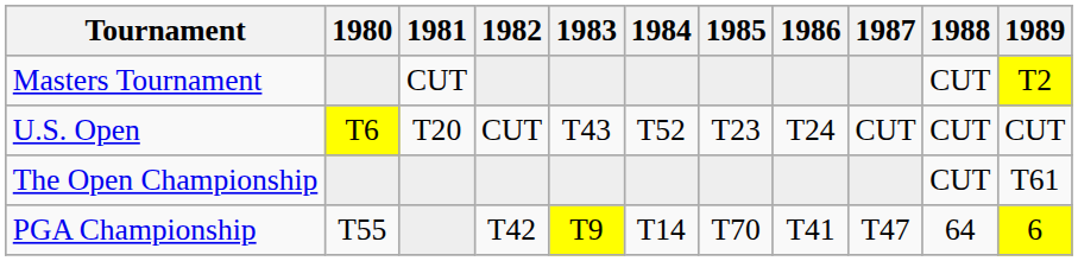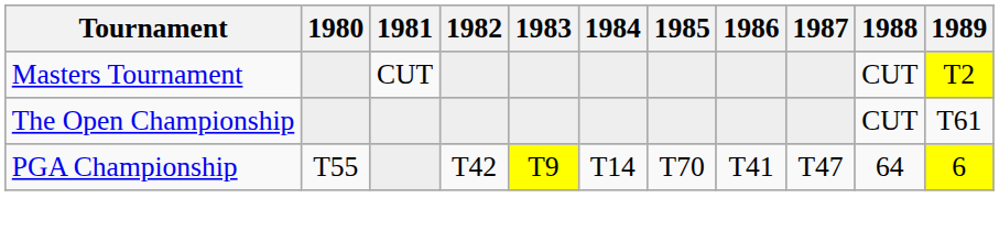- row: U.S. Open | T6 | T20 | CUT | T43 | T52 | T23 | T24 | CUT | CUT | CUT
